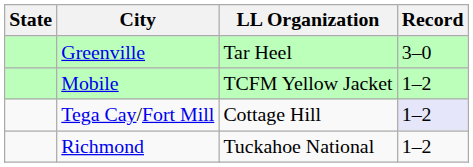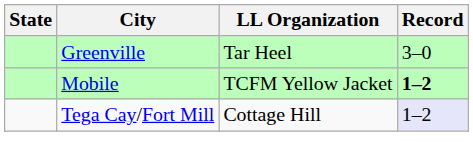Mobile | Record: normal -> bold
- row: Richmond | Tuckahoe National | 1–2
